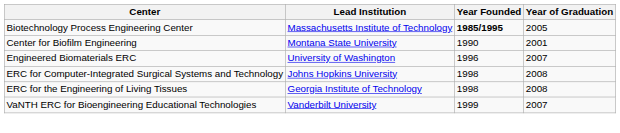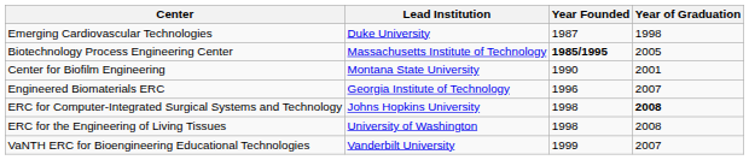+ row: Emerging Cardiovascular Technologies | Duke University | 1987 | 1998
Engineered Biomaterials ERC | Lead Institution: University of Washington -> Georgia Institute of Technology
ERC for Computer-Integrated Surgical Systems and Technology | Year of Graduation: normal -> bold
ERC for the Engineering of Living Tissues | Lead Institution: Georgia Institute of Technology -> University of Washington
